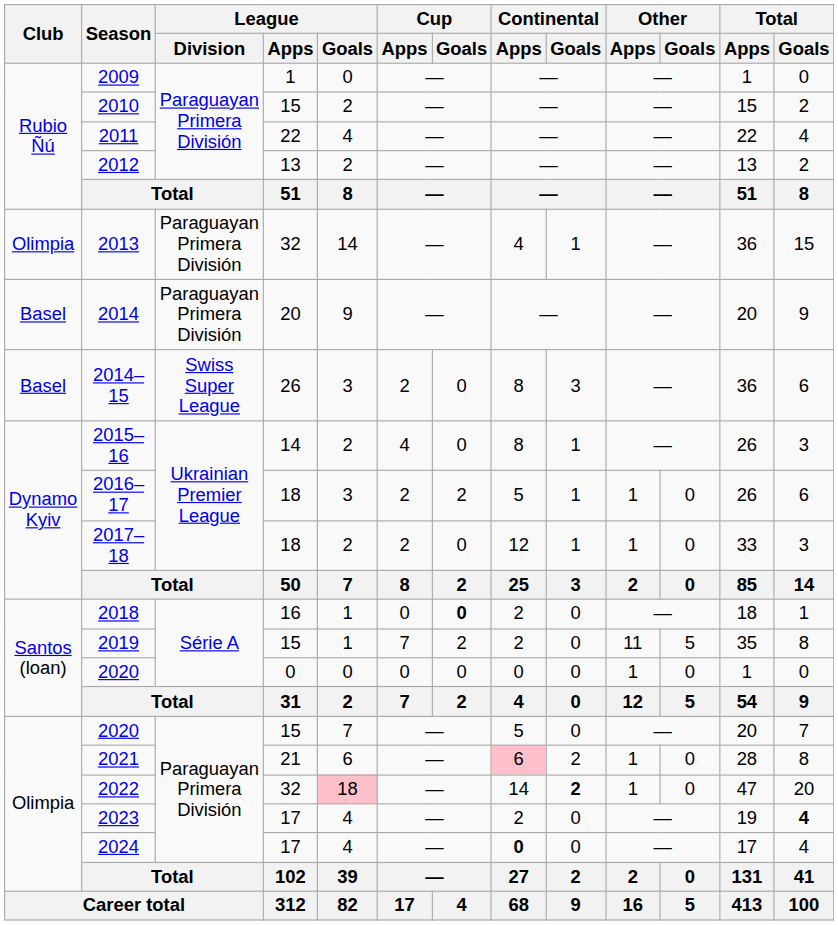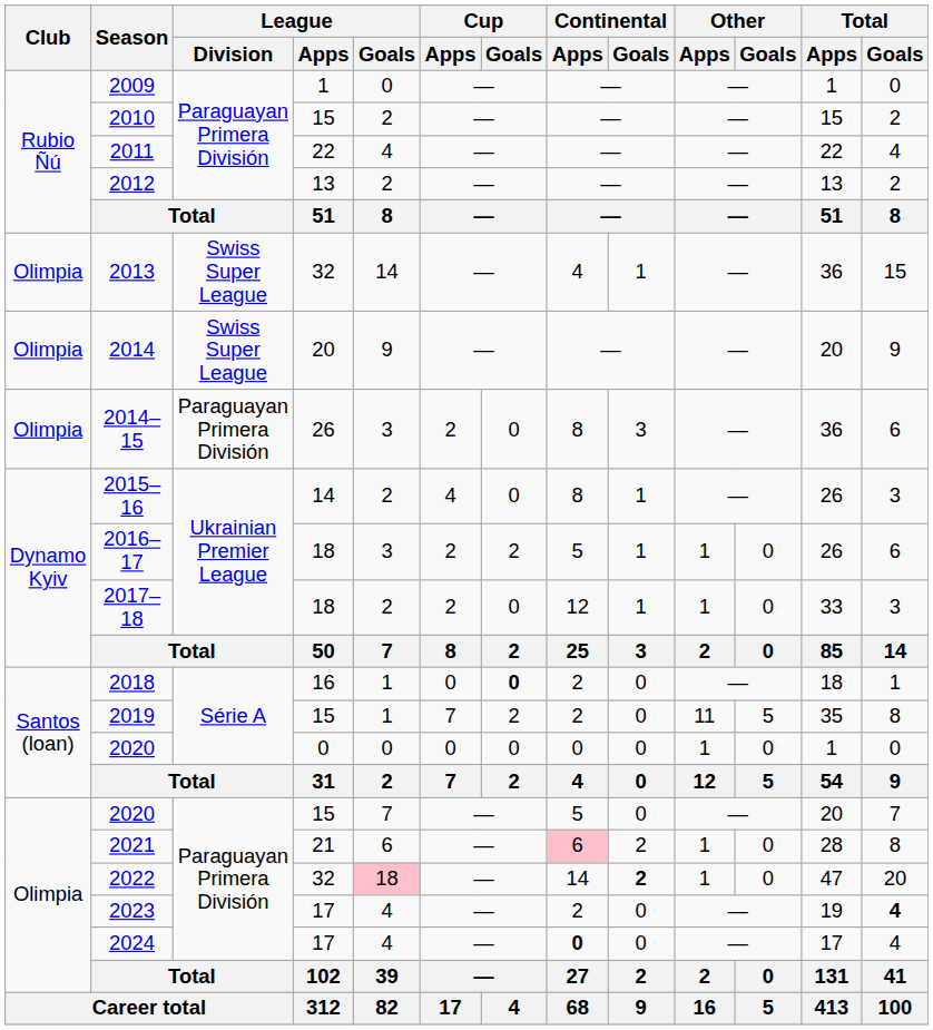2013 | League / Division: Paraguayan Primera División -> Swiss Super League
2014 | Club: Basel -> Olimpia
2014 | League / Division: Paraguayan Primera División -> Swiss Super League
2014–15 | Club: Basel -> Olimpia
2014–15 | League / Division: Swiss Super League -> Paraguayan Primera División
